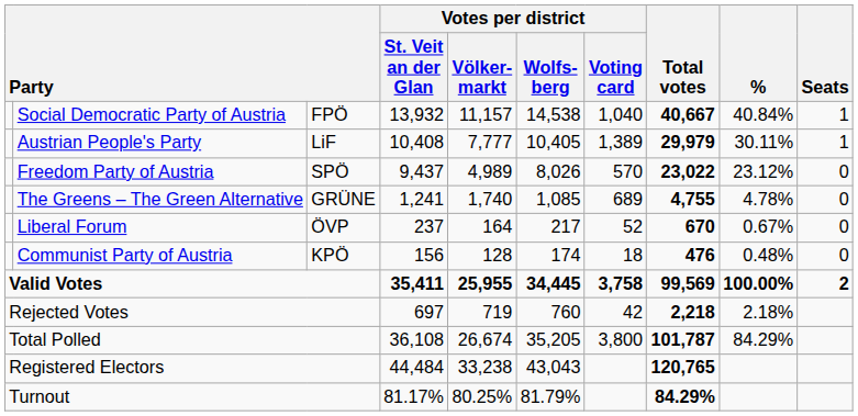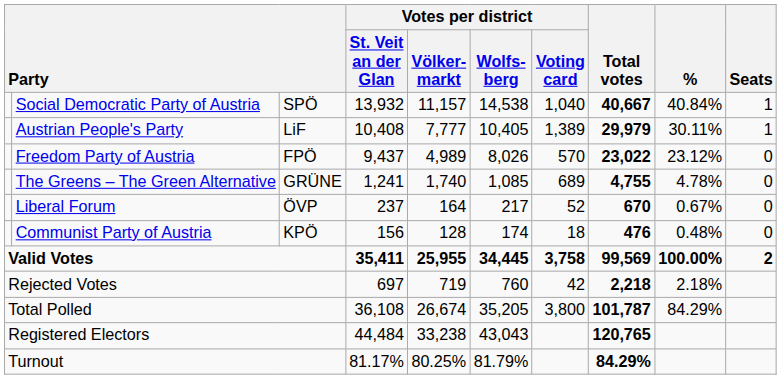Social Democratic Party of Austria | column 3: FPÖ -> SPÖ
Freedom Party of Austria | column 3: SPÖ -> FPÖ
